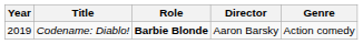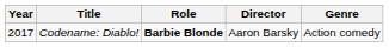Codename: Diablo! | Year: 2019 -> 2017
